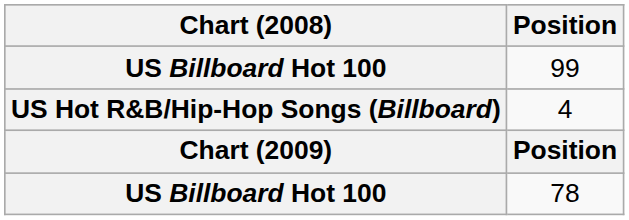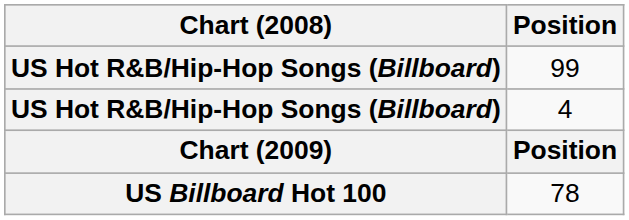99 | Chart (2008): US Billboard Hot 100 -> US Hot R&B/Hip-Hop Songs (Billboard)
